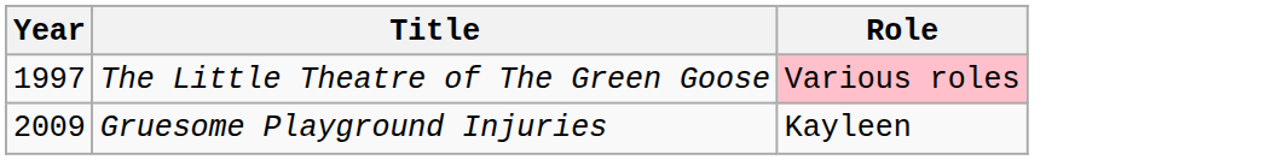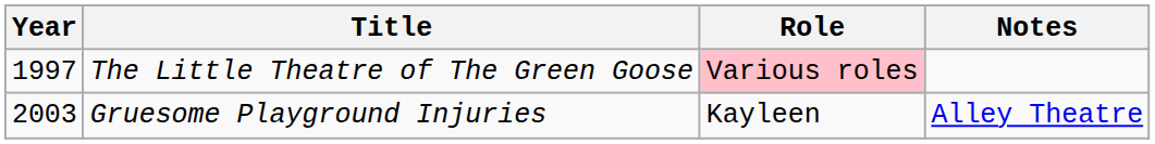+ column: Notes | Alley Theatre
Gruesome Playground Injuries | Year: 2009 -> 2003
